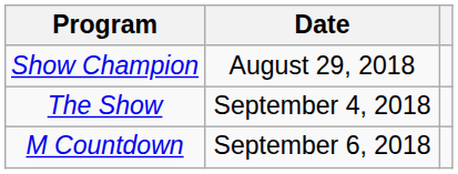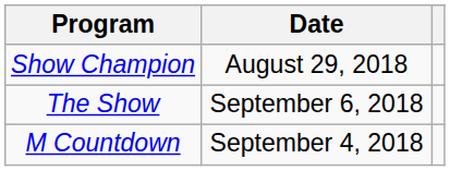The Show | Date: September 4, 2018 -> September 6, 2018
M Countdown | Date: September 6, 2018 -> September 4, 2018
